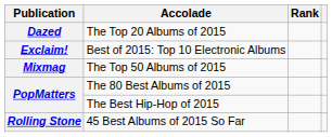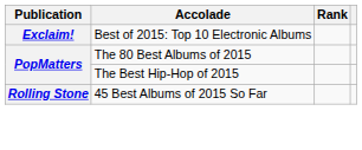- row: Dazed | The Top 20 Albums of 2015
- row: Mixmag | The Top 50 Albums of 2015
